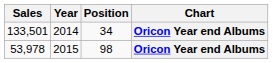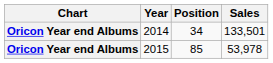columns swapped: Chart <-> Sales
2015 | Position: 98 -> 85
